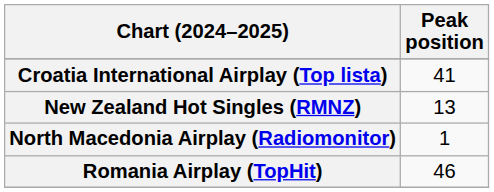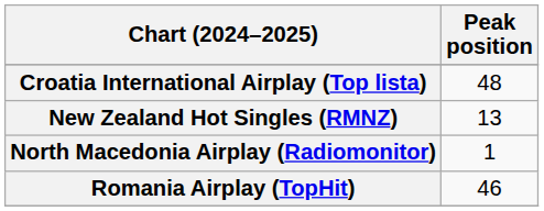Croatia International Airplay (Top lista) | Peak position: 41 -> 48
